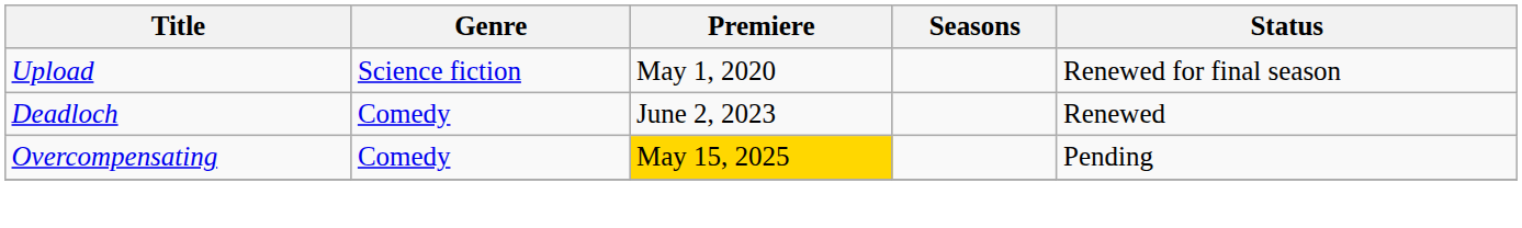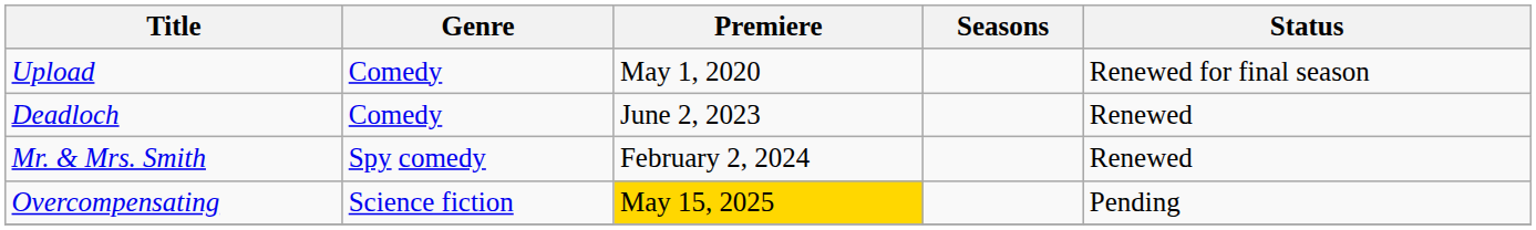Upload | Genre: Science fiction -> Comedy
+ row: Mr. & Mrs. Smith | Spy comedy | February 2, 2024 | Renewed
Overcompensating | Genre: Comedy -> Science fiction
